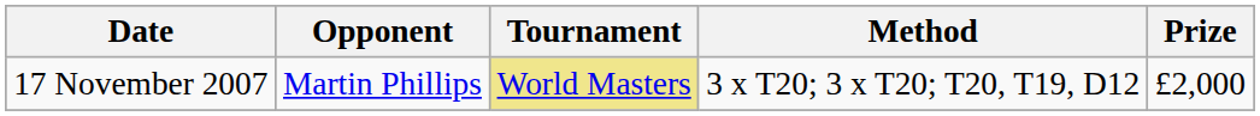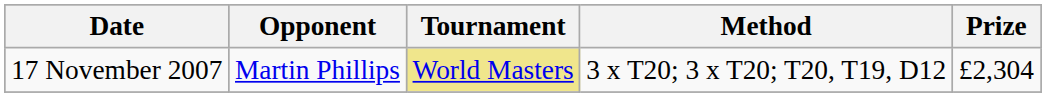17 November 2007 | Prize: £2,000 -> £2,304
